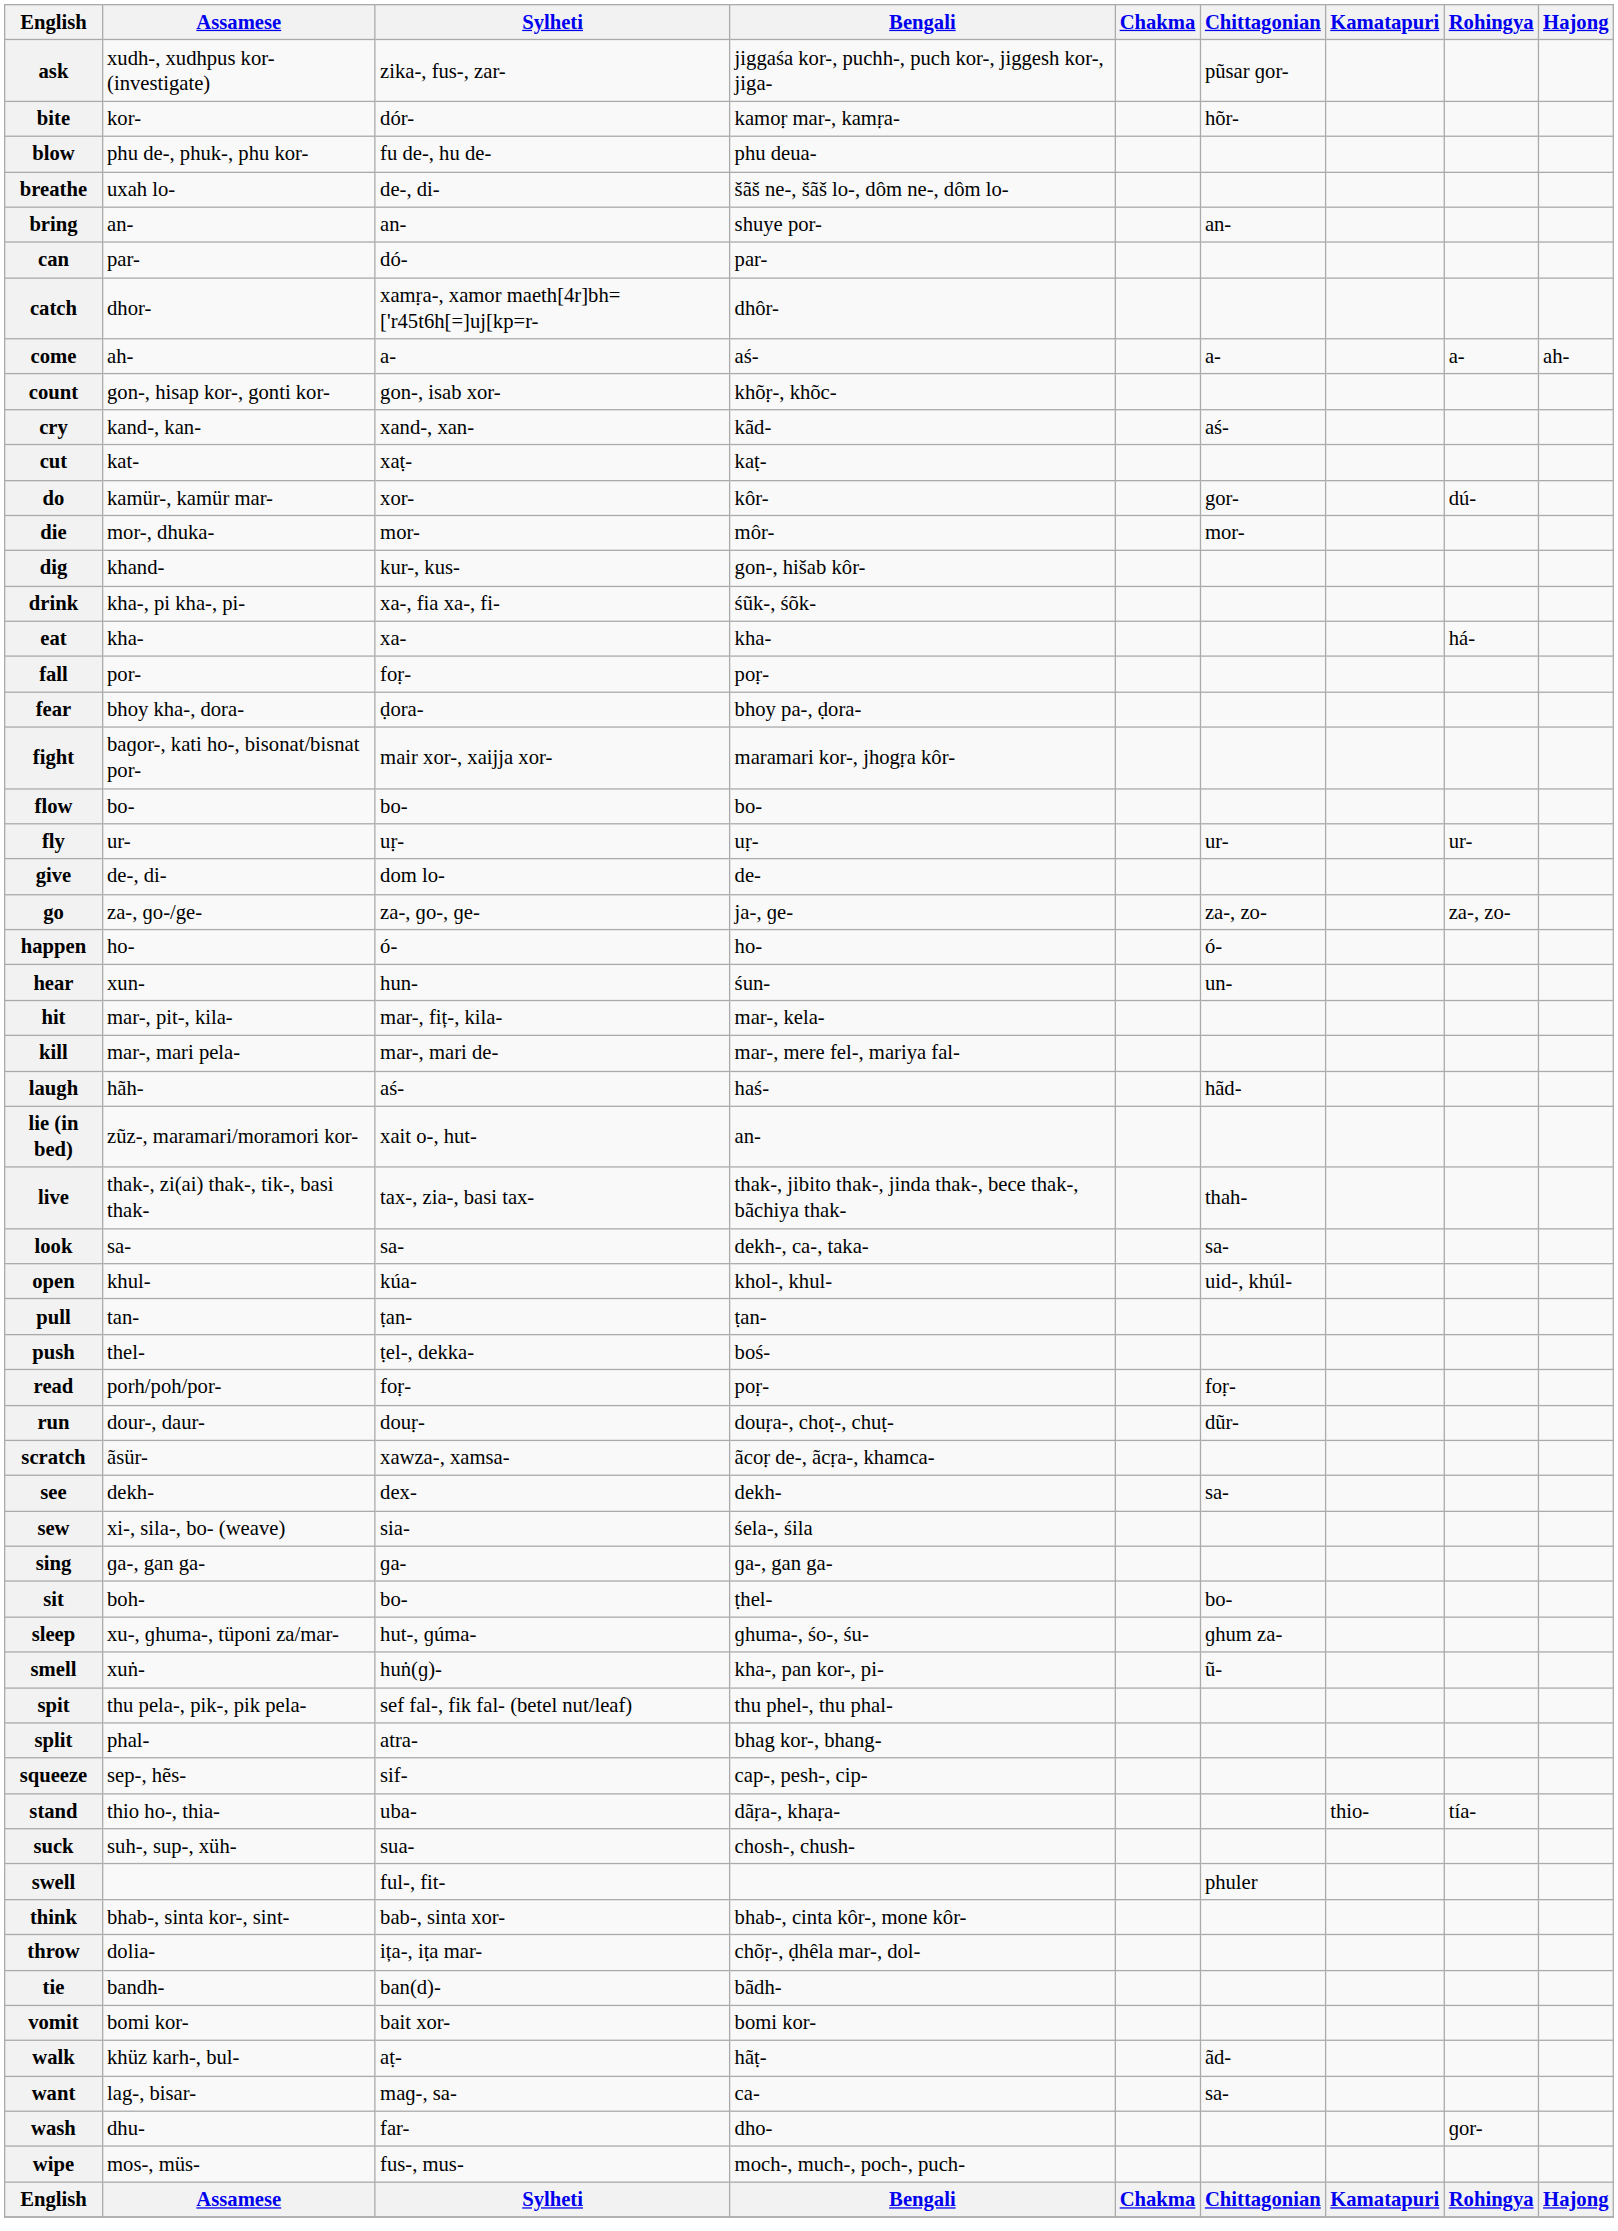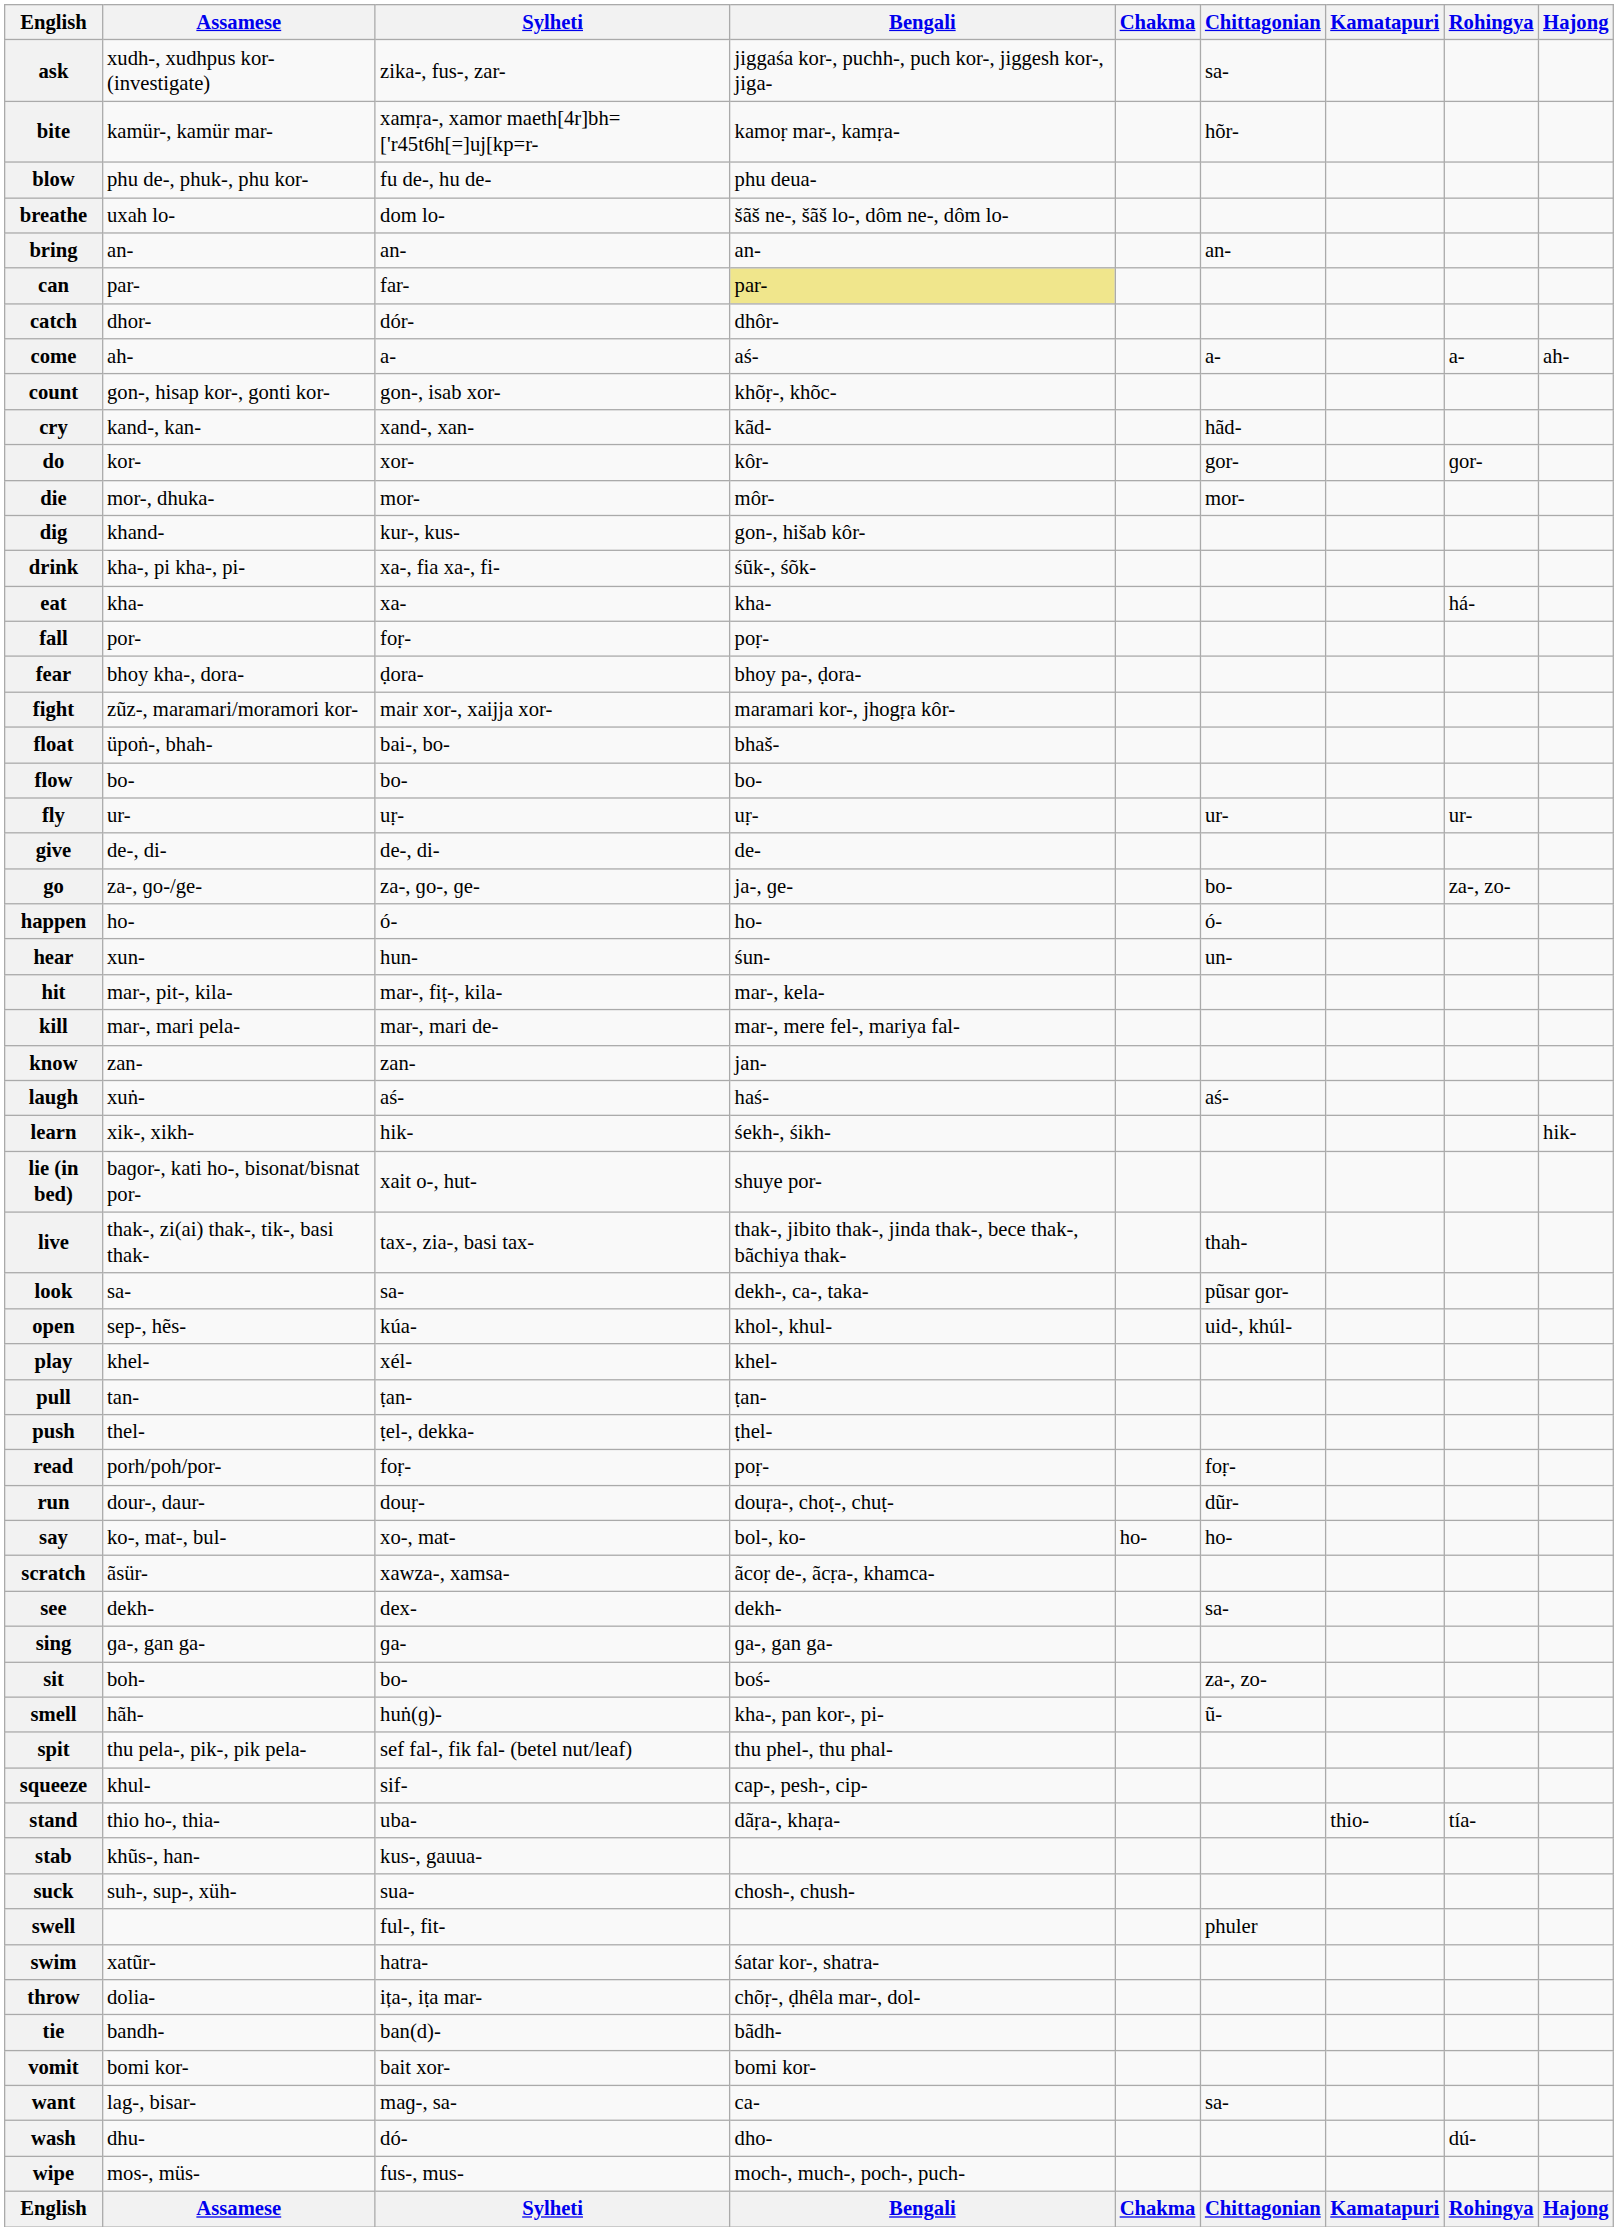ask | Chittagonian: pũsar ɡor- -> sa-
bite | Assamese: kor- -> kamür-, kamür mar-
bite | Sylheti: dór- -> xamṛa-, xamor maeth[4r]bh=['r45t6h[=]uj[kp=r-
breathe | Sylheti: de-, di- -> dom lo-
bring | Bengali: shuye por- -> an-
can | Sylheti: dó- -> far-
can | Bengali: no background -> khaki background
catch | Sylheti: xamṛa-, xamor maeth[4r]bh=['r45t6h[=]uj[kp=r- -> dór-
cry | Chittagonian: aś- -> hãd-
- row: cut | kat- | xaṭ- | kaṭ-
do | Assamese: kamür-, kamür mar- -> kor-
do | Rohingya: dú- -> ɡor-
fight | Assamese: baɡor-, kati ho-, bisonat/bisnat por- -> zũz-, maramari/moramori kor-
+ row: float | üpoṅ-, bhah- | bai-, bo- | bhaš-
give | Sylheti: dom lo- -> de-, di-
go | Chittagonian: za-, zo- -> bo-
+ row: know | zan- | zan- | jan-
laugh | Assamese: hãh- -> xuṅ-
laugh | Chittagonian: hãd- -> aś-
+ row: learn | xik-, xikh- | hik- | śekh-, śikh- | hik-
lie (in bed) | Assamese: zũz-, maramari/moramori kor- -> baɡor-, kati ho-, bisonat/bisnat por-
lie (in bed) | Bengali: an- -> shuye por-
look | Chittagonian: sa- -> pũsar ɡor-
open | Assamese: khul- -> sep-, hẽs-
+ row: play | khel- | xél- | khel-
push | Bengali: boś- -> ṭhel-
+ row: say | ko-, mat-, bul- | xo-, mat- | bol-, ko- | ho- | ho-
- row: sew | xi-, sila-, bo- (weave) | sia- | śela-, śila
sit | Bengali: ṭhel- -> boś-
sit | Chittagonian: bo- -> za-, zo-
- row: sleep | xu-, ɡhuma-, tüponi za/mar- | hut-, ɡúma- | ɡhuma-, śo-, śu- | ɡhum za-
smell | Assamese: xuṅ- -> hãh-
- row: split | phal- | atra- | bhag kor-, bhang-
squeeze | Assamese: sep-, hẽs- -> khul-
+ row: stab | khũs-, han- | kus-, gauua-
+ row: swim | xatũr- | hatra- | śatar kor-, shatra-
- row: think | bhab-, sinta kor-, sint- | bab-, sinta xor- | bhab-, cinta kôr-, mone kôr-
- row: walk | khüz karh-, bul- | aṭ- | hãṭ- | ãd-
wash | Sylheti: far- -> dó-
wash | Rohingya: ɡor- -> dú-
